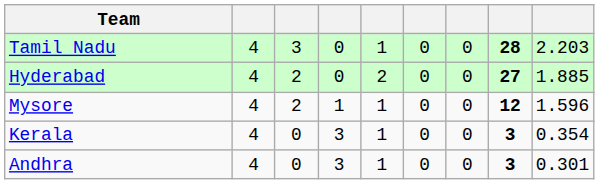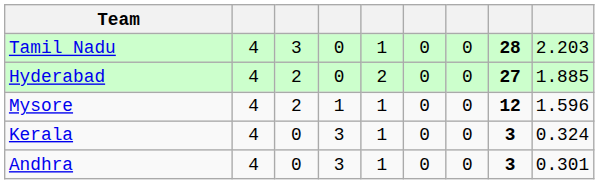Kerala | column 9: 0.354 -> 0.324
